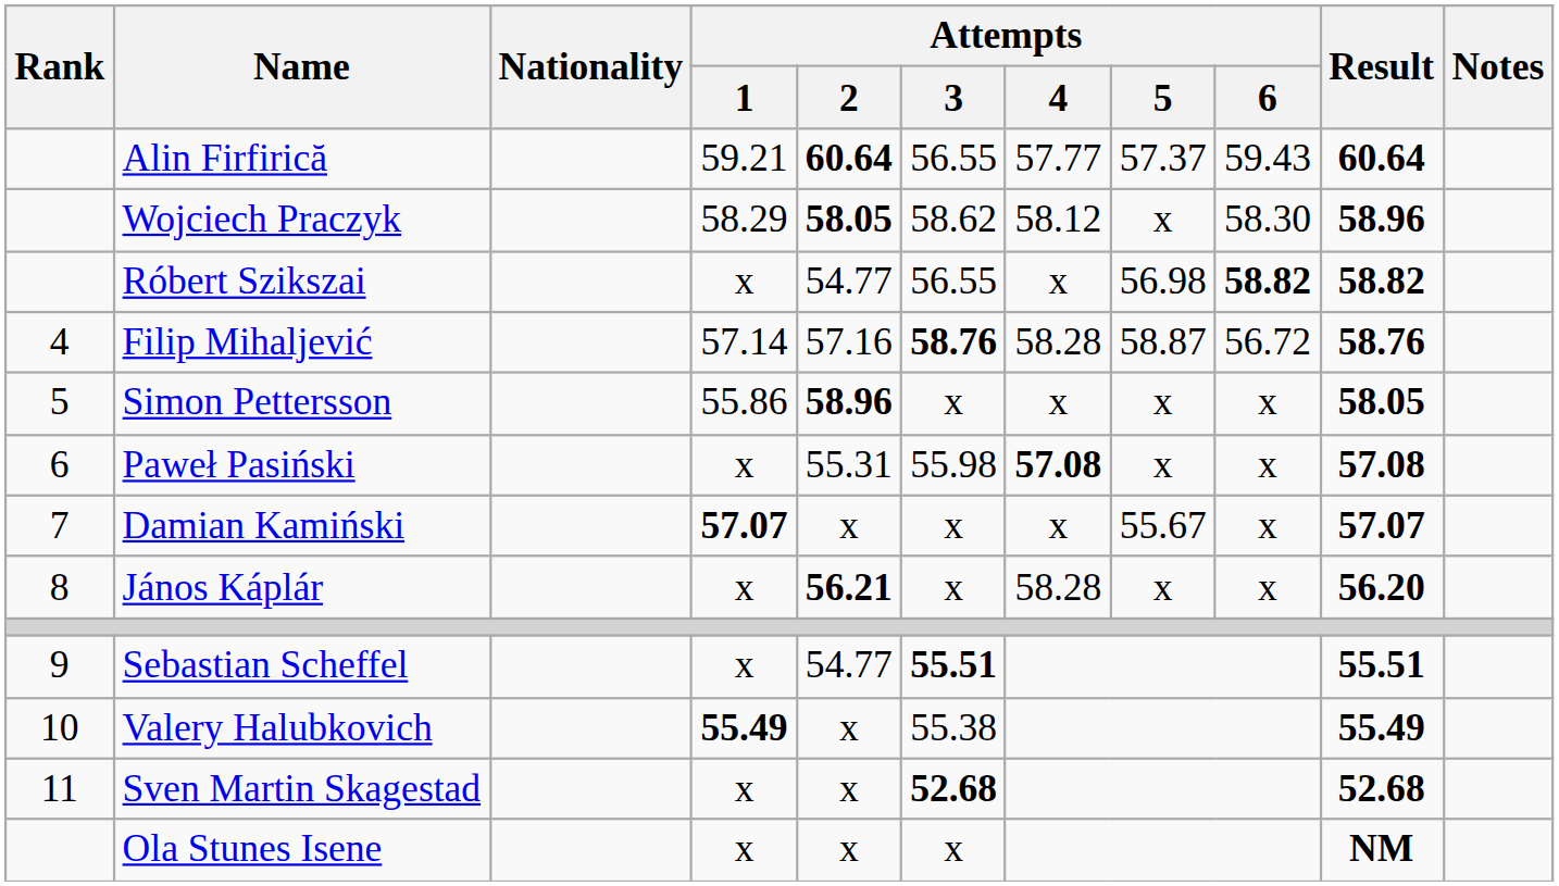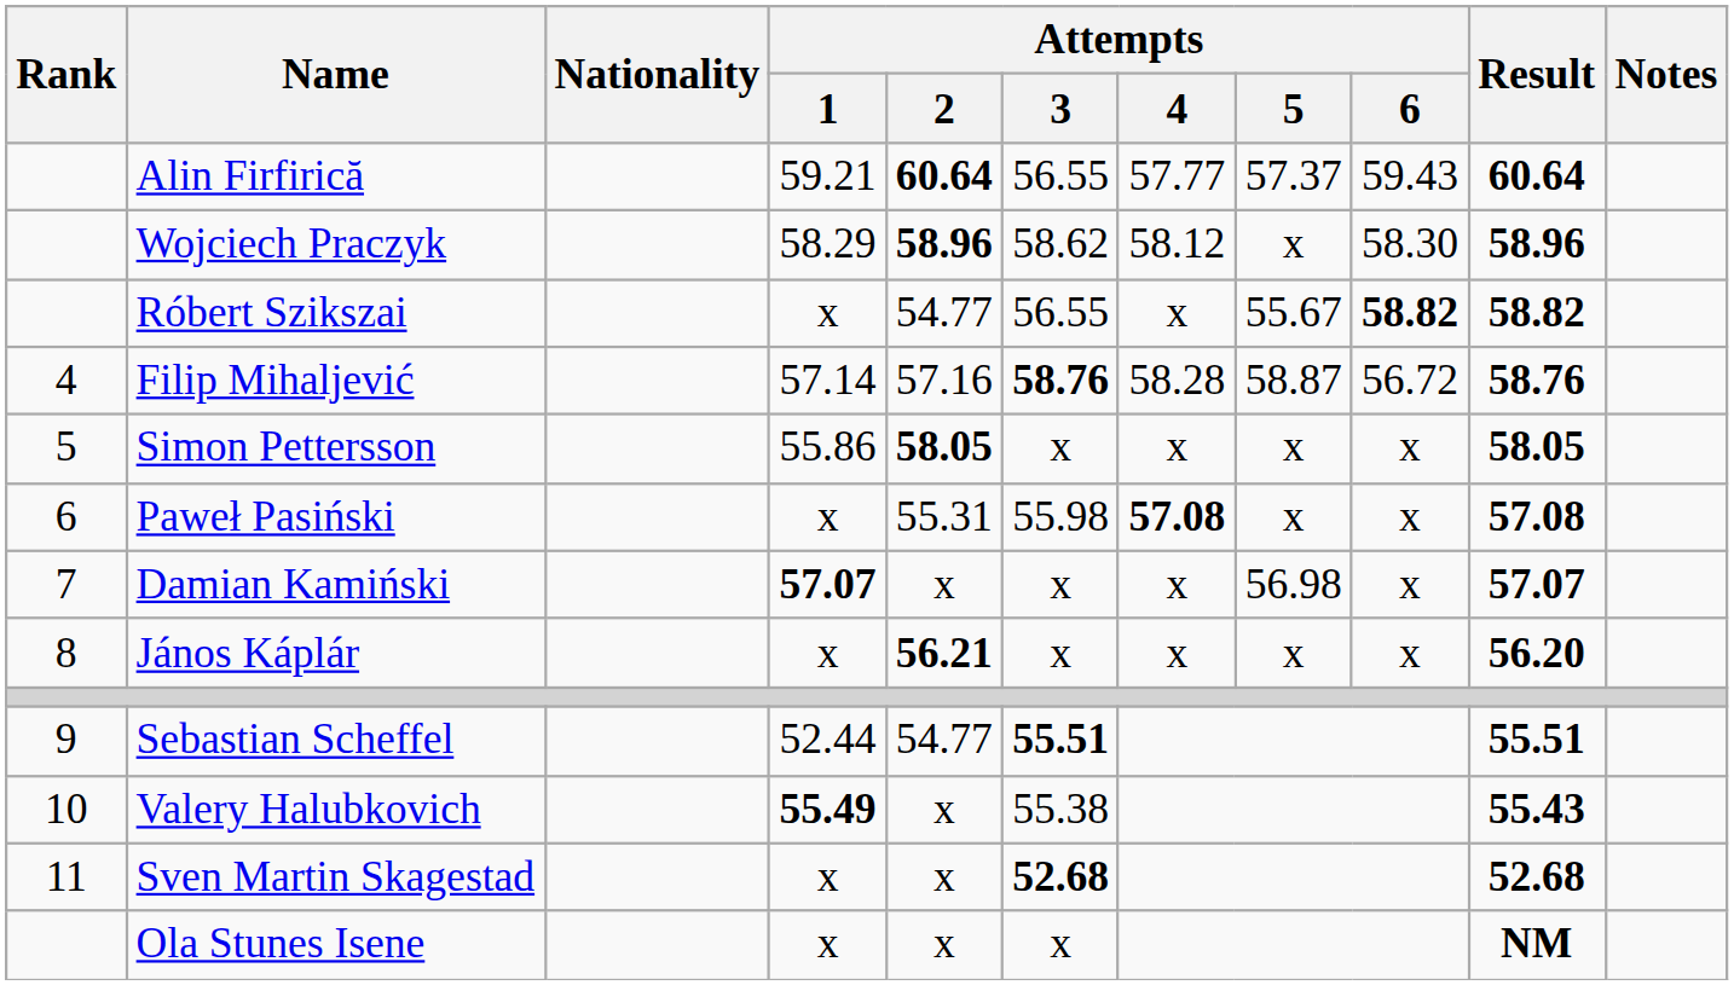Wojciech Praczyk | Attempts / 2: 58.05 -> 58.96
Róbert Szikszai | Attempts / 5: 56.98 -> 55.67
Simon Pettersson | Attempts / 2: 58.96 -> 58.05
Damian Kamiński | Attempts / 5: 55.67 -> 56.98
János Káplár | Attempts / 4: 58.28 -> x
Sebastian Scheffel | Attempts / 1: x -> 52.44
Valery Halubkovich | Result: 55.49 -> 55.43
